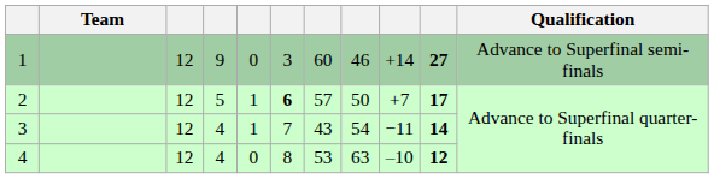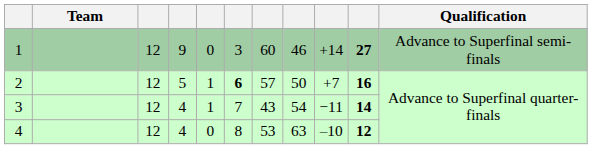2 | column 10: 17 -> 16
